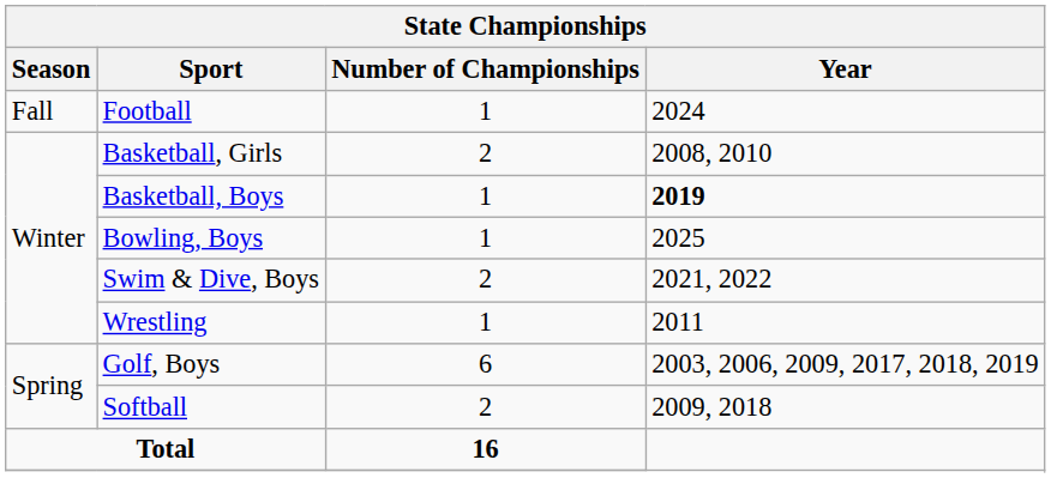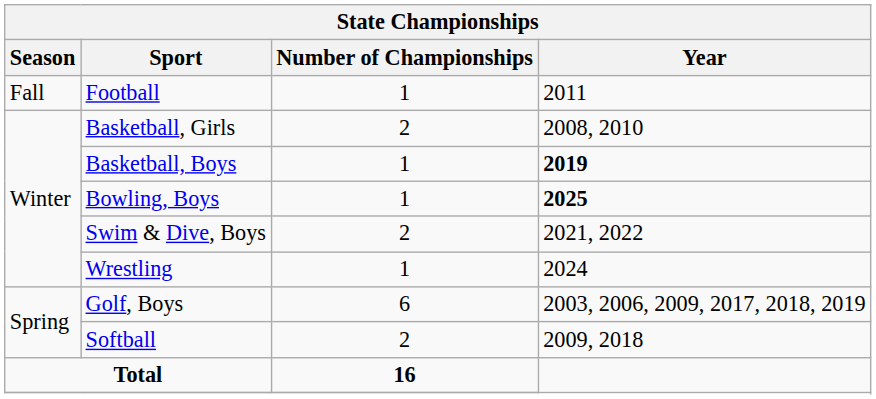Football | Year: 2024 -> 2011
Bowling, Boys | Year: normal -> bold
Wrestling | Year: 2011 -> 2024
